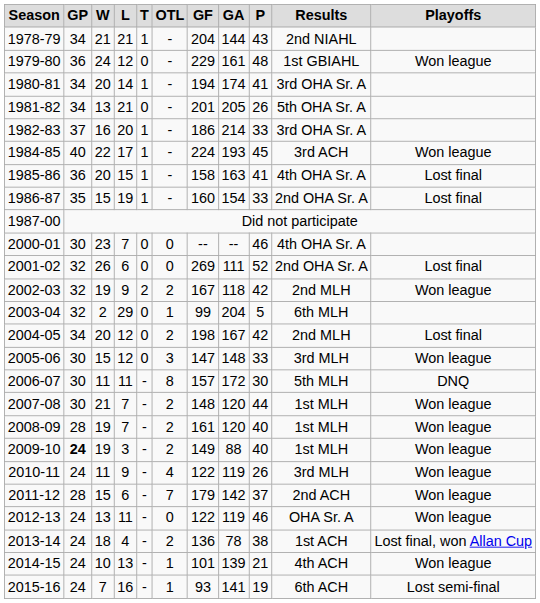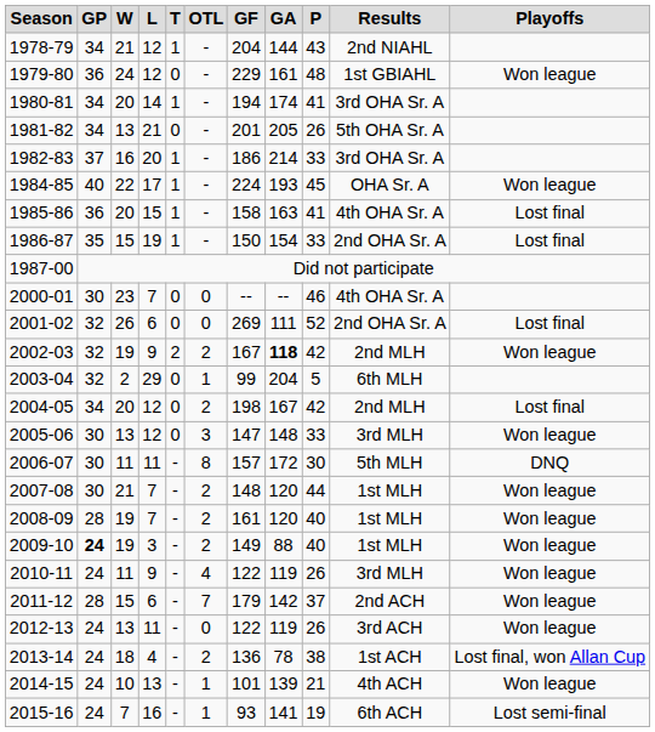1978-79 | L: 21 -> 12
1984-85 | Results: 3rd ACH -> OHA Sr. A
1986-87 | GF: 160 -> 150
2002-03 | GA: normal -> bold
2005-06 | W: 15 -> 13
2012-13 | P: 46 -> 26
2012-13 | Results: OHA Sr. A -> 3rd ACH
